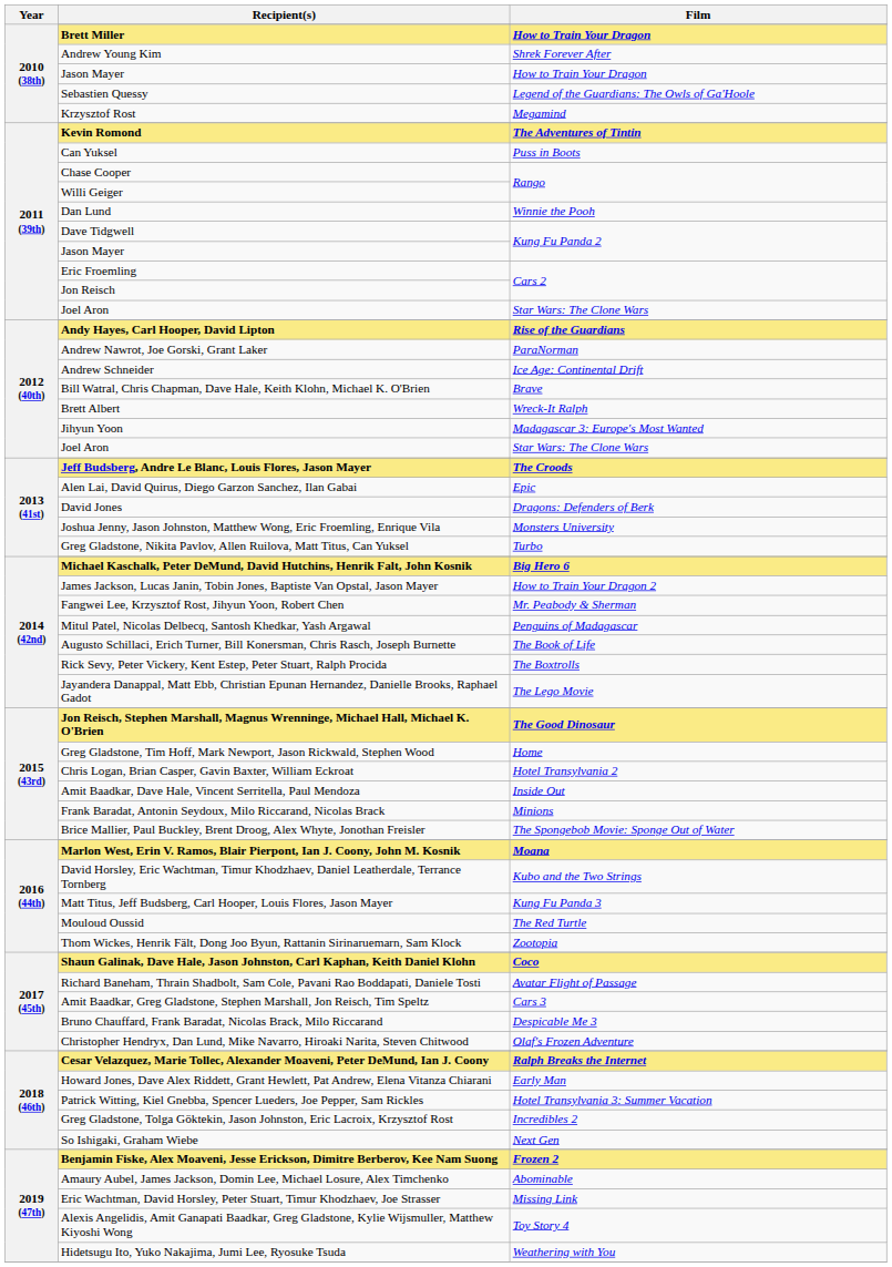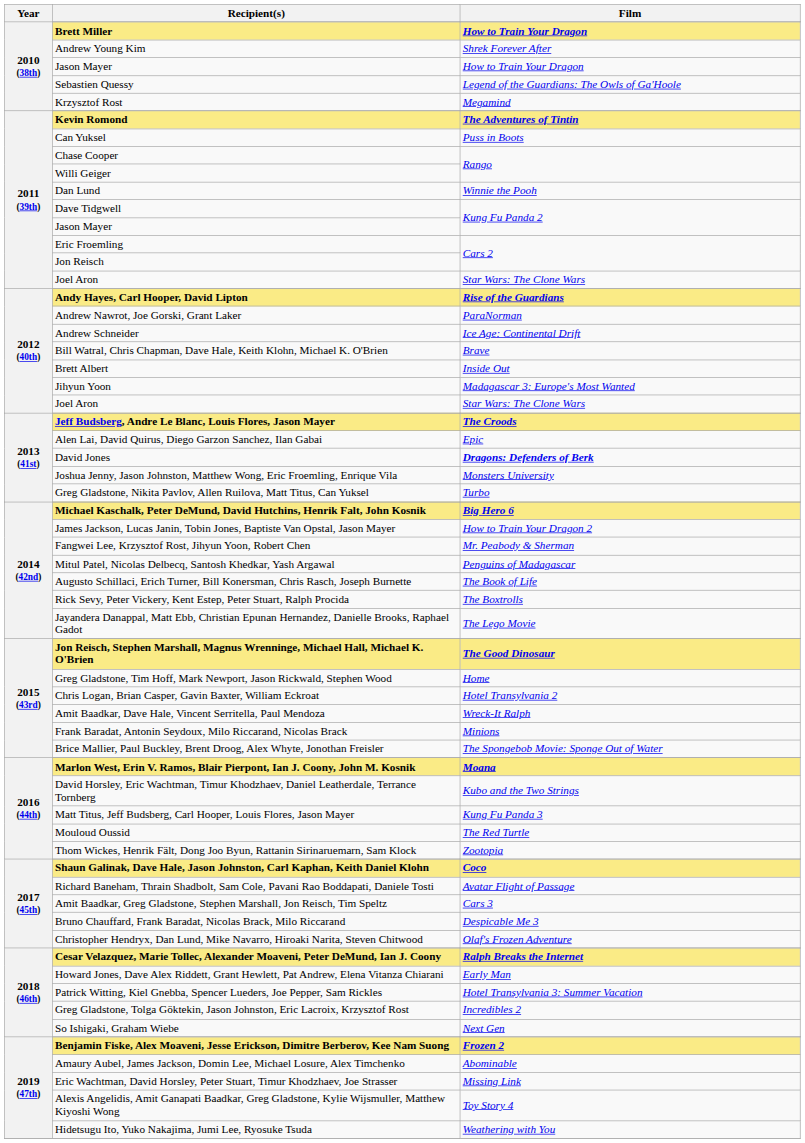Brett Albert | Film: Wreck-It Ralph -> Inside Out
David Jones | Film: normal -> bold
Amit Baadkar, Dave Hale, Vincent Serritella, Paul Mendoza | Film: Inside Out -> Wreck-It Ralph
